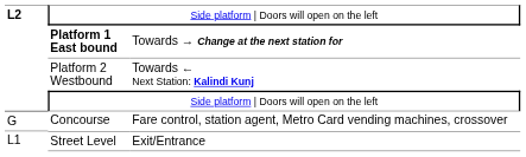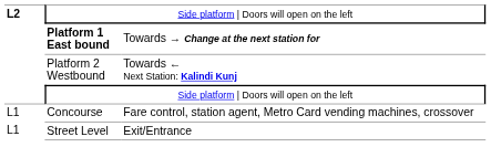Concourse | column 1: G -> L1
